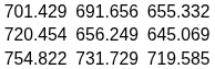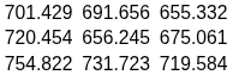720.454 | column 5: 656.249 -> 656.245
720.454 | column 7: 645.069 -> 675.061
754.822 | column 5: 731.729 -> 731.723
754.822 | column 7: 719.585 -> 719.584
